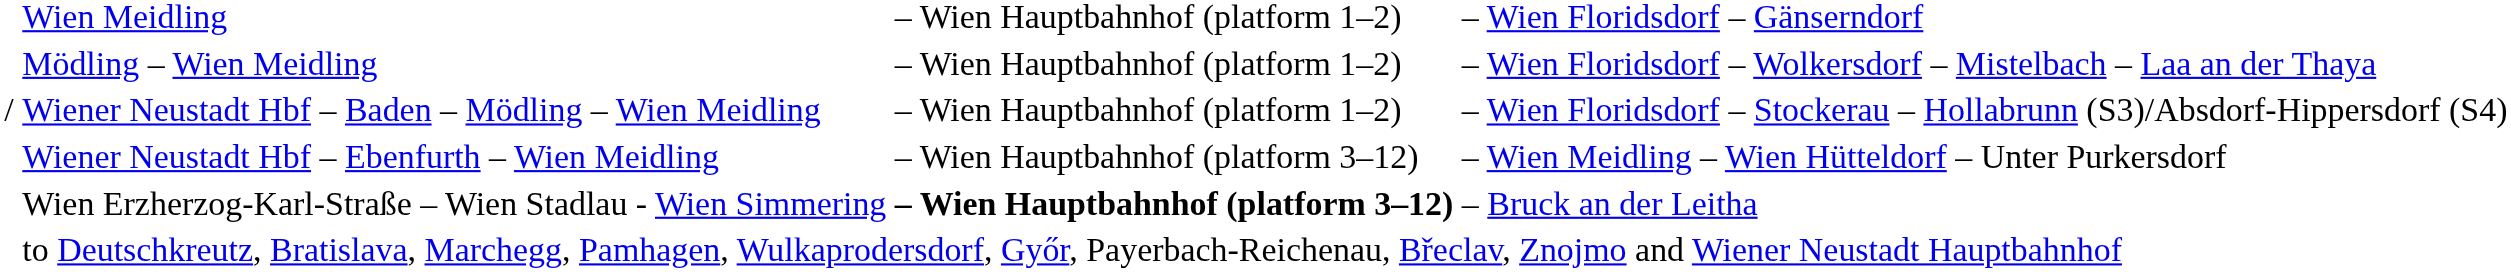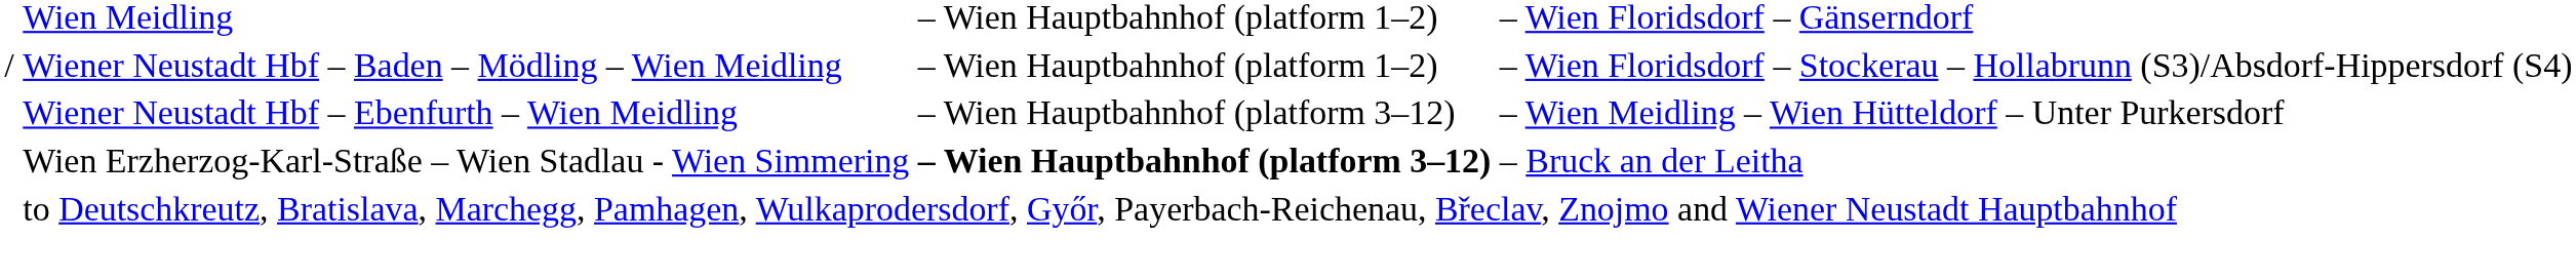- row: Mödling – Wien Meidling | – Wien Hauptbahnhof (platform 1–2) | – Wien Floridsdorf – Wolkersdorf – Mistelbach – Laa an der Thaya
